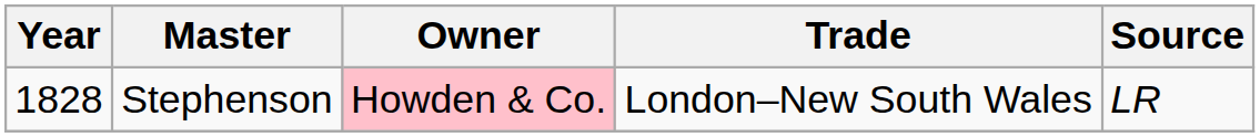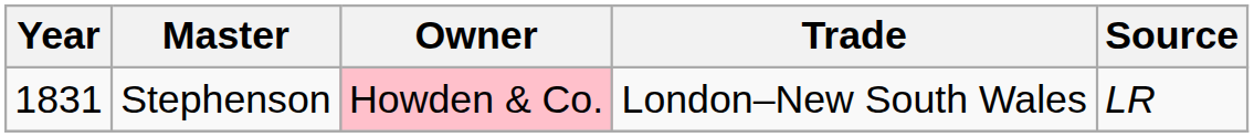Stephenson | Year: 1828 -> 1831
